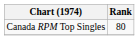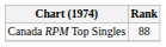Canada RPM Top Singles | Rank: 80 -> 88
